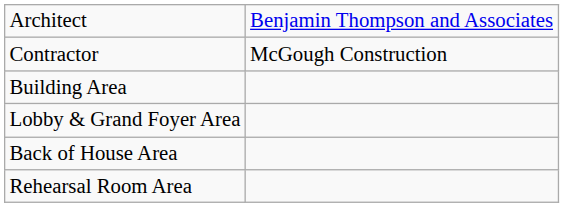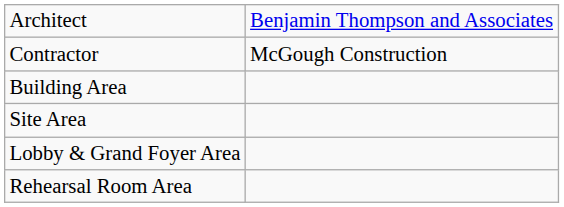+ row: Site Area
- row: Back of House Area
